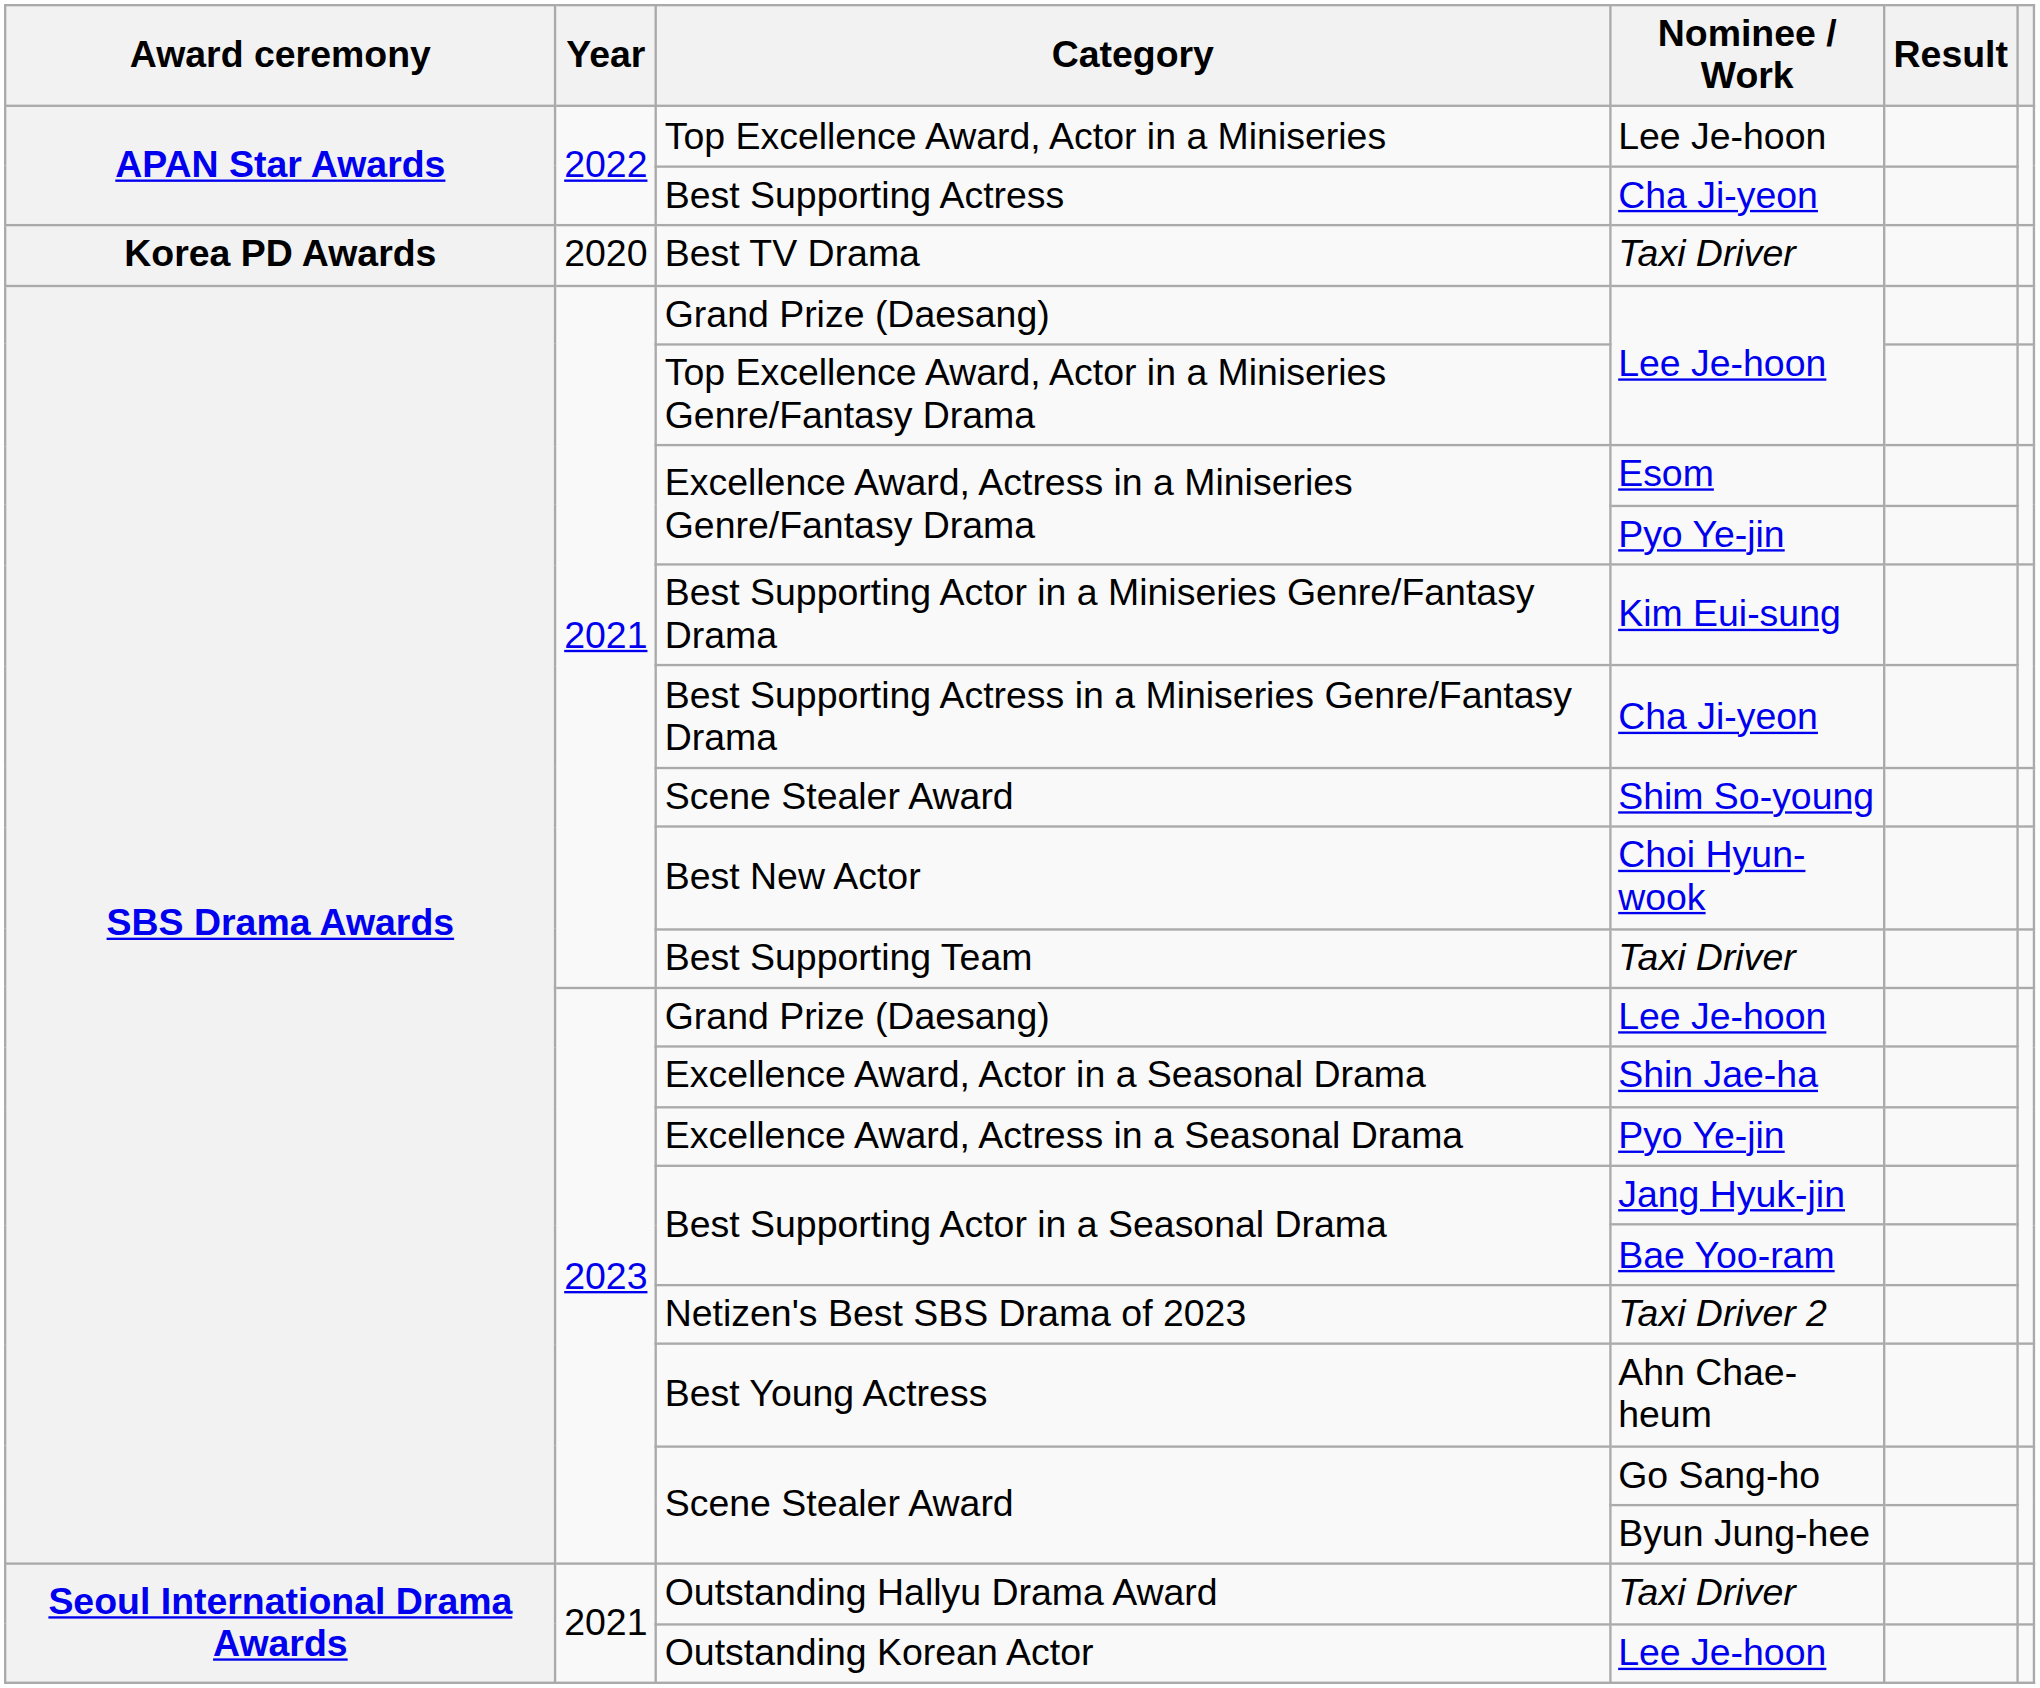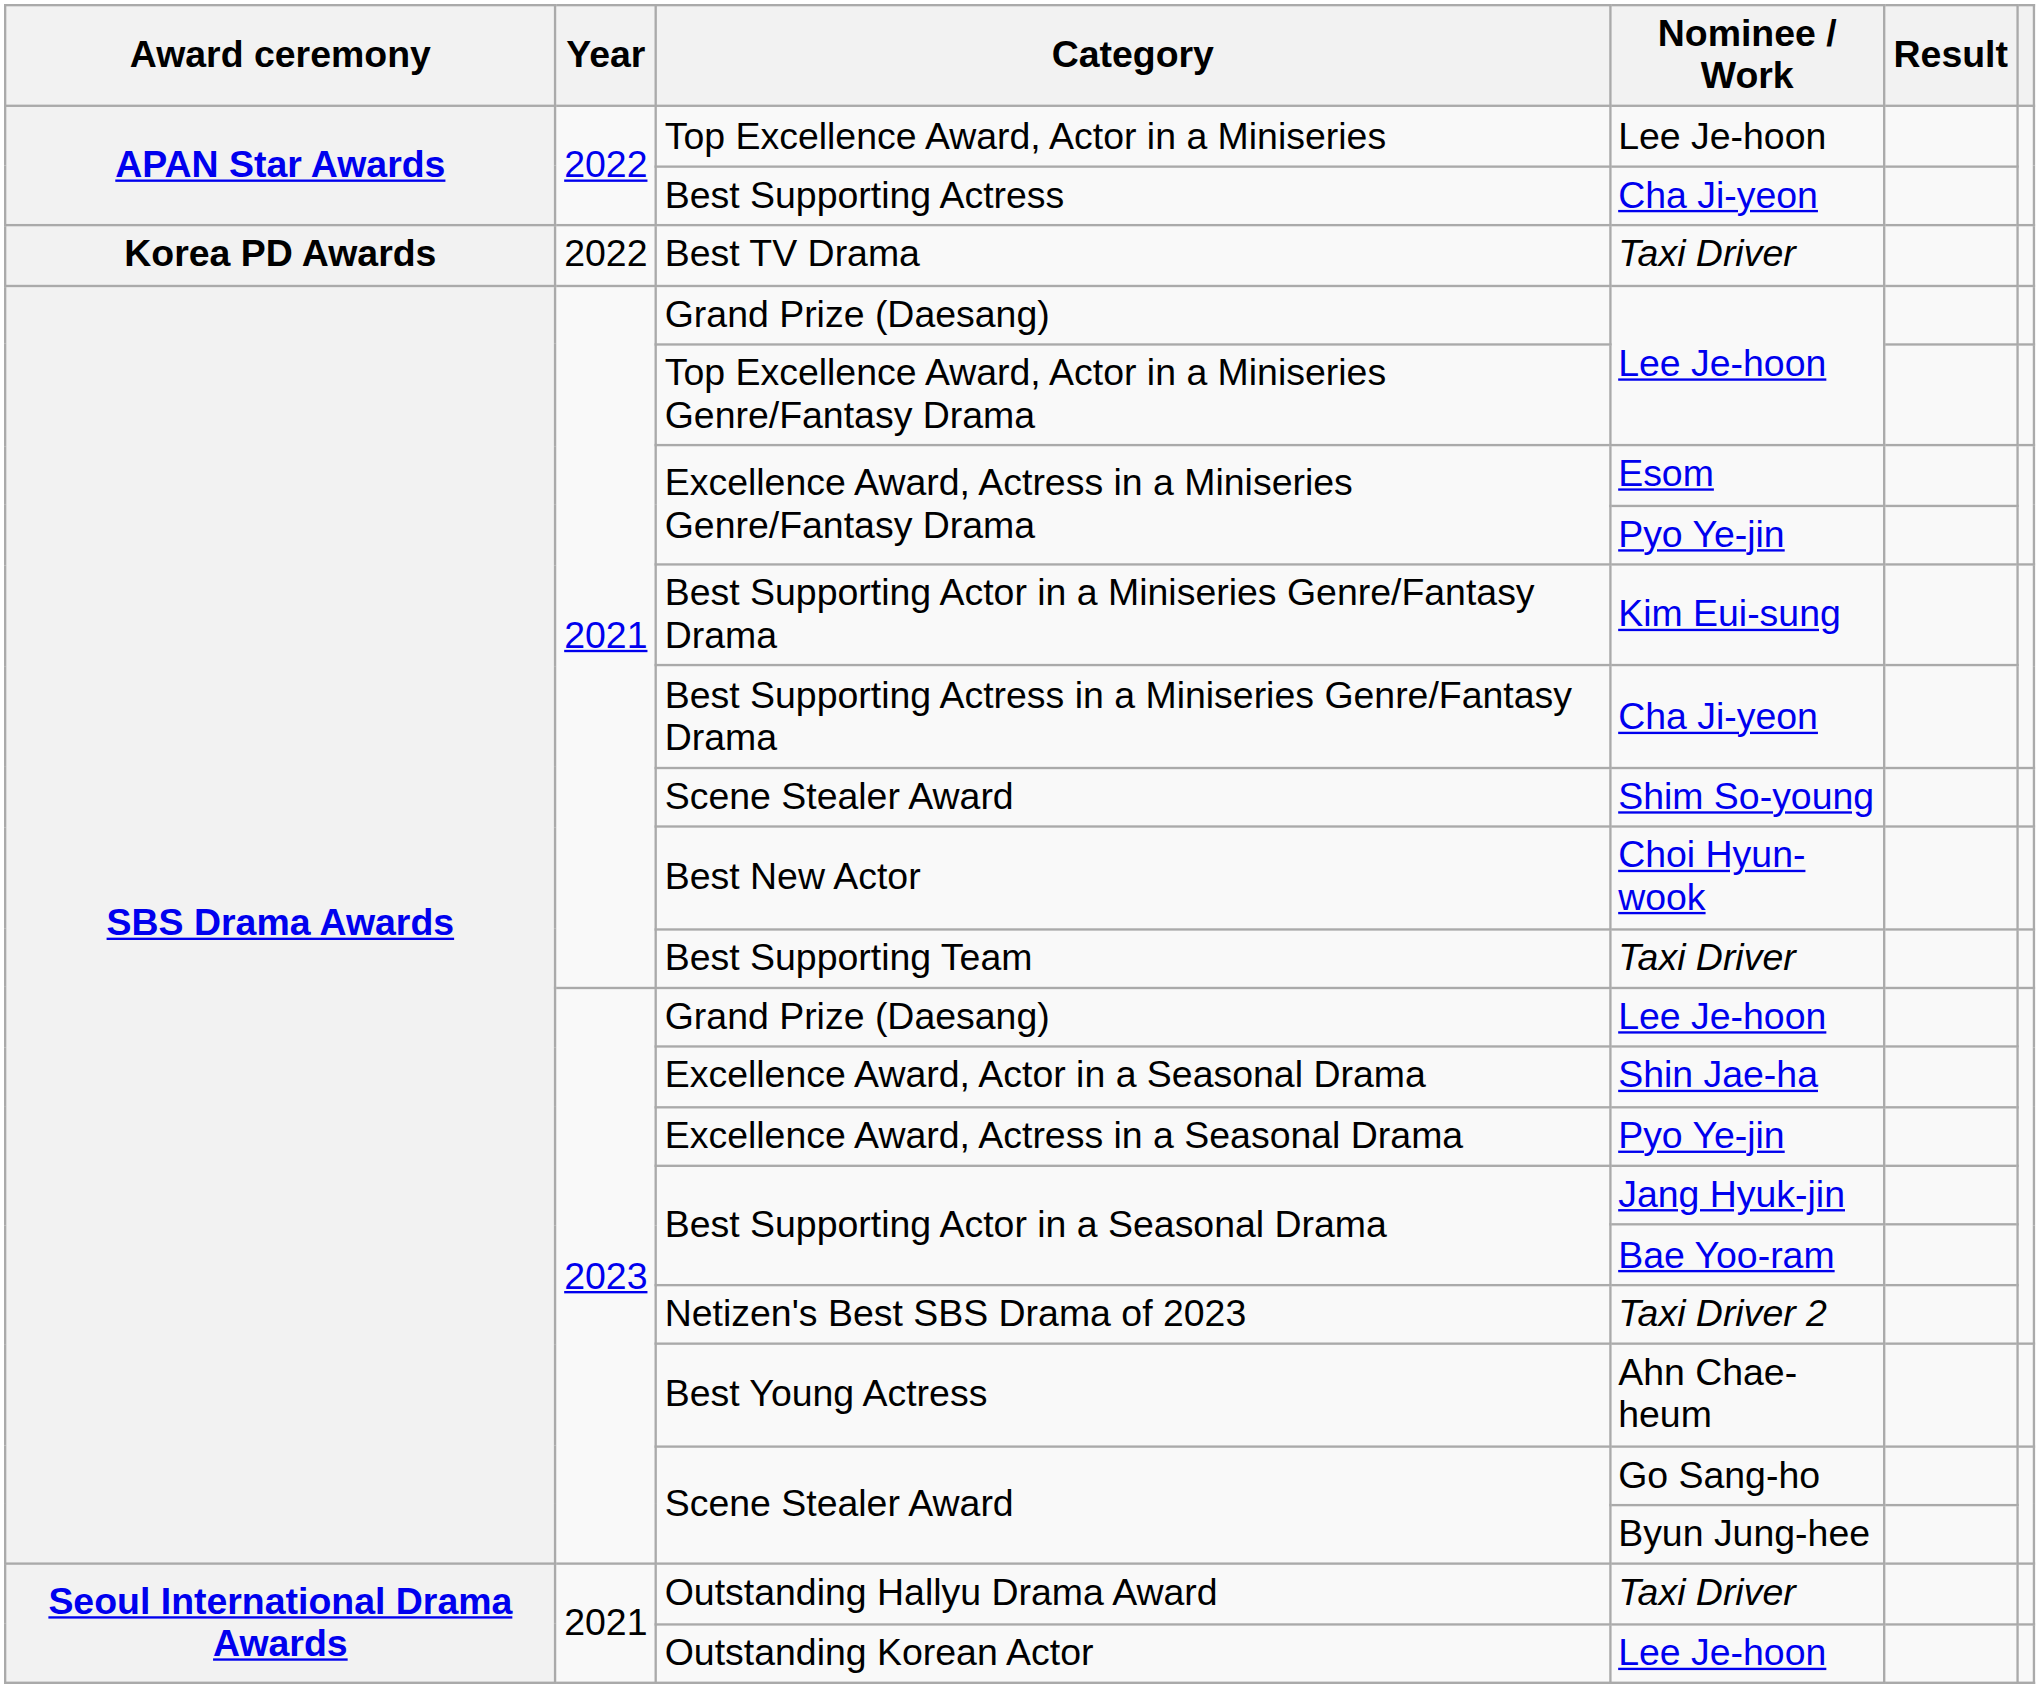Best TV Drama | Year: 2020 -> 2022
